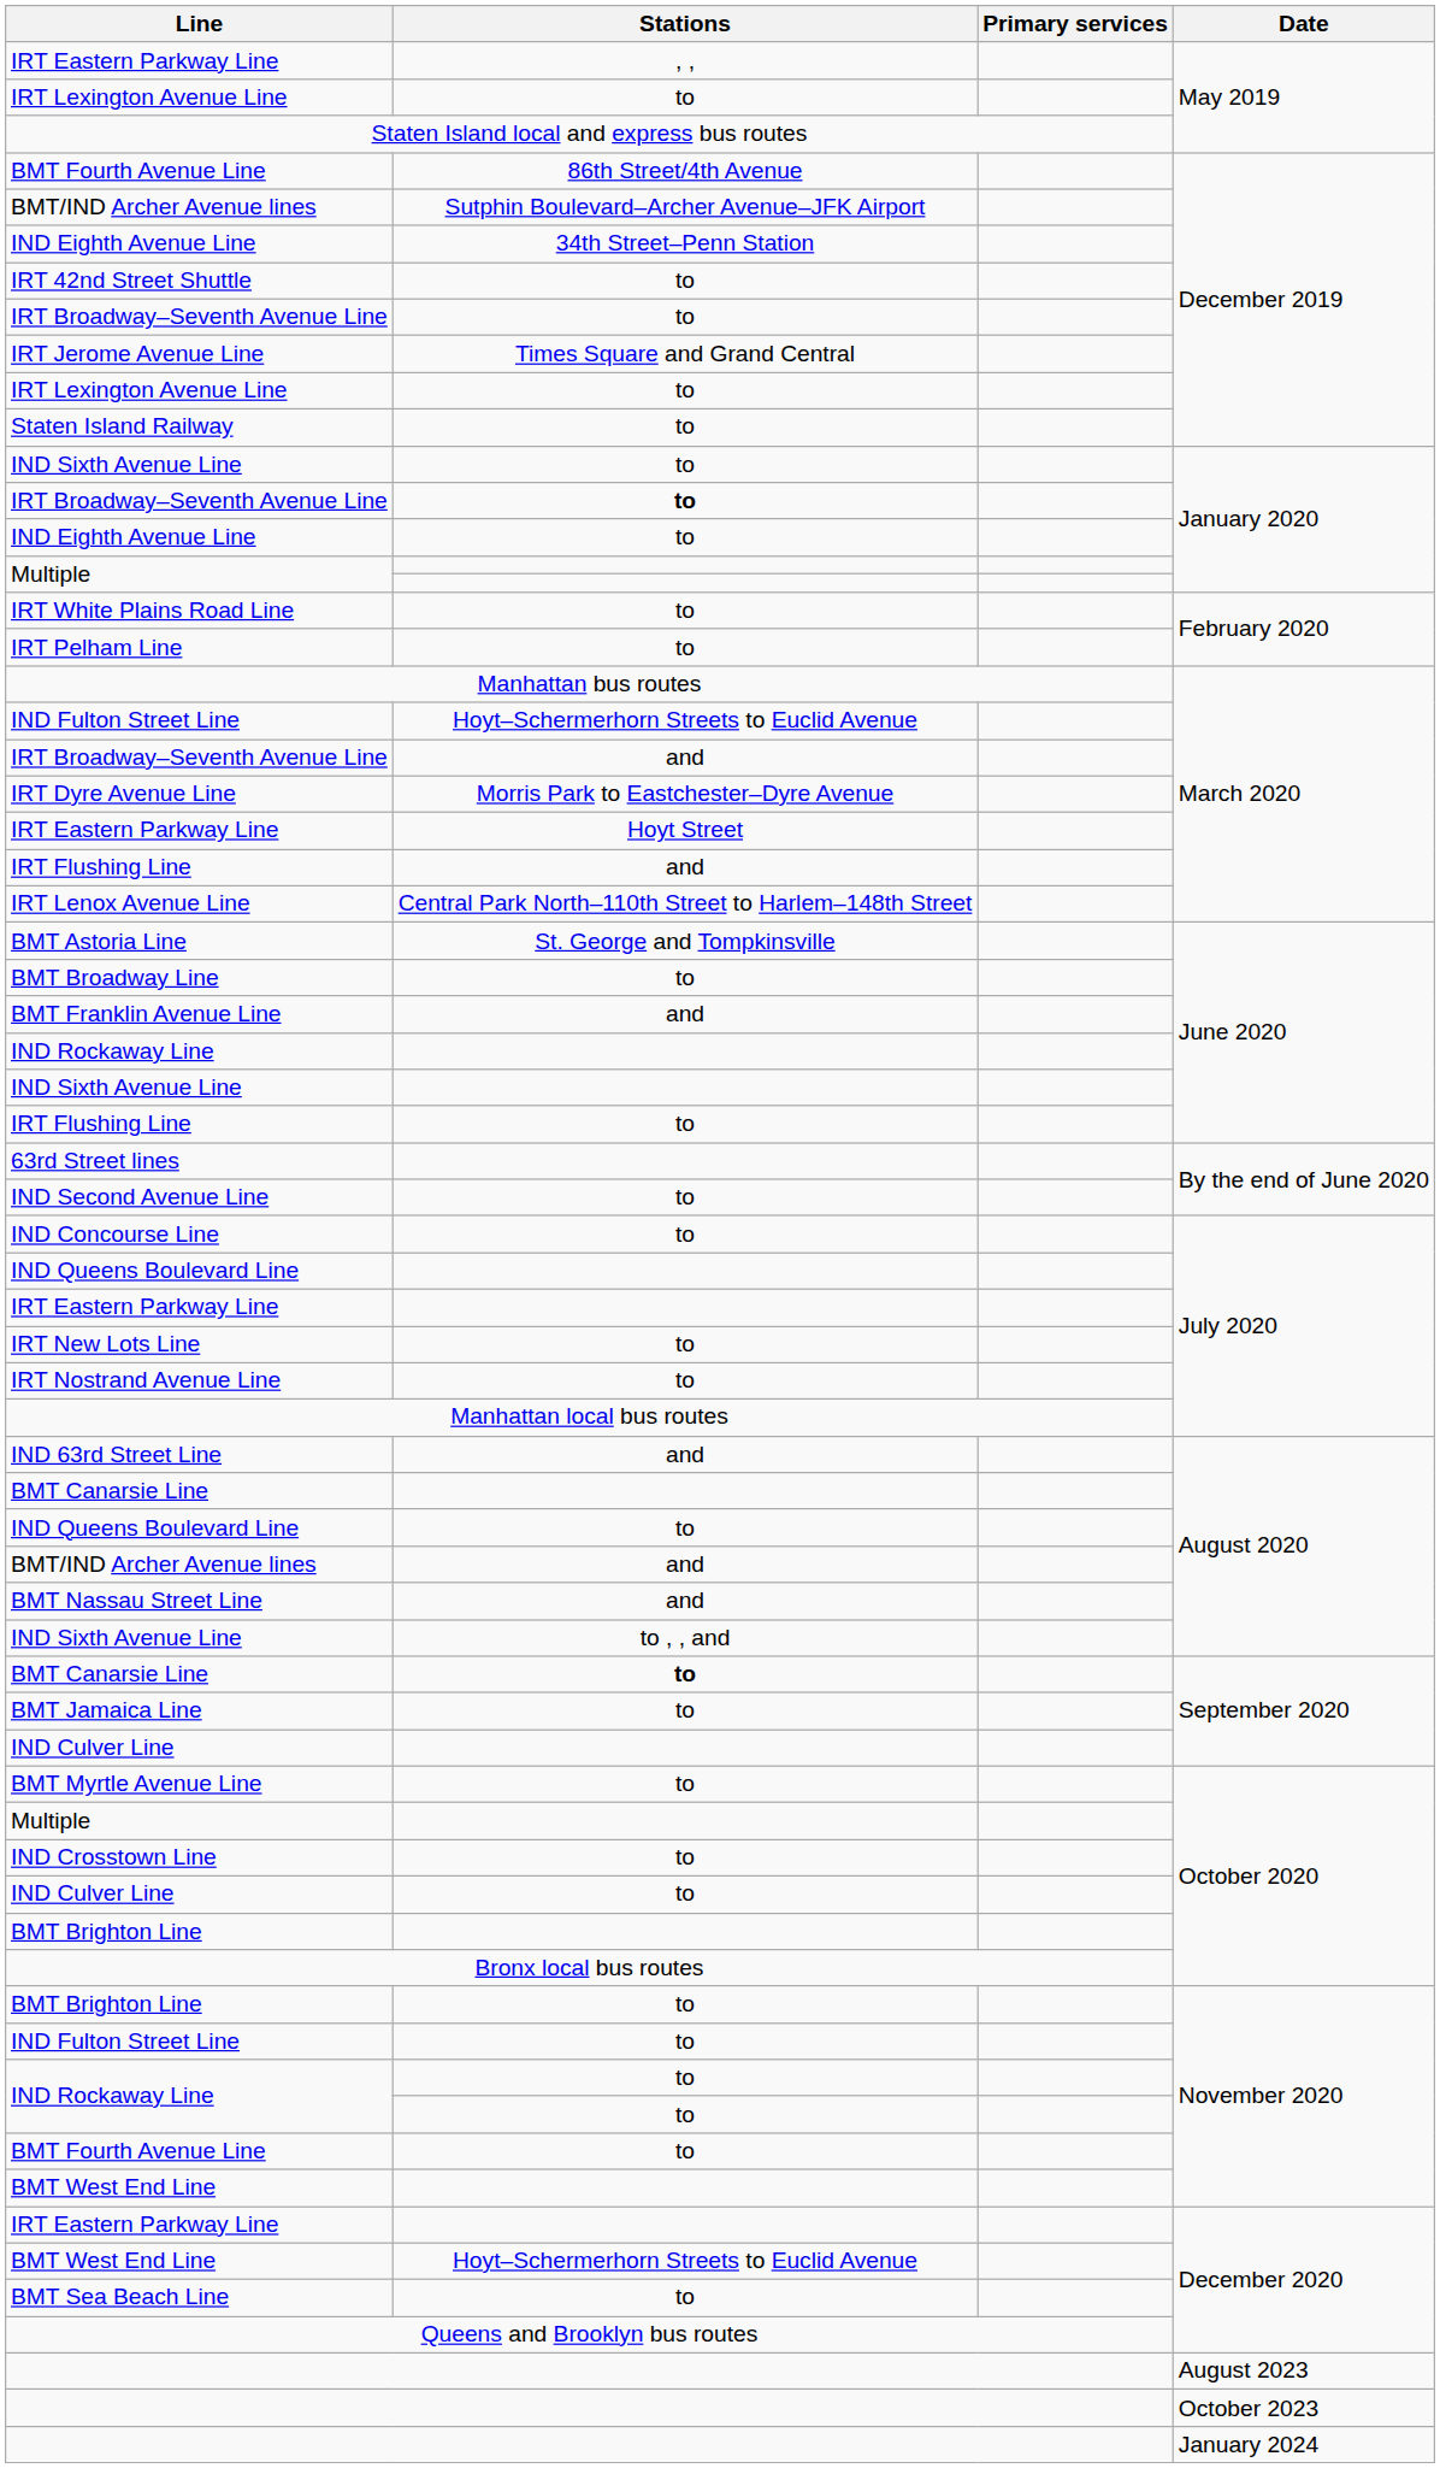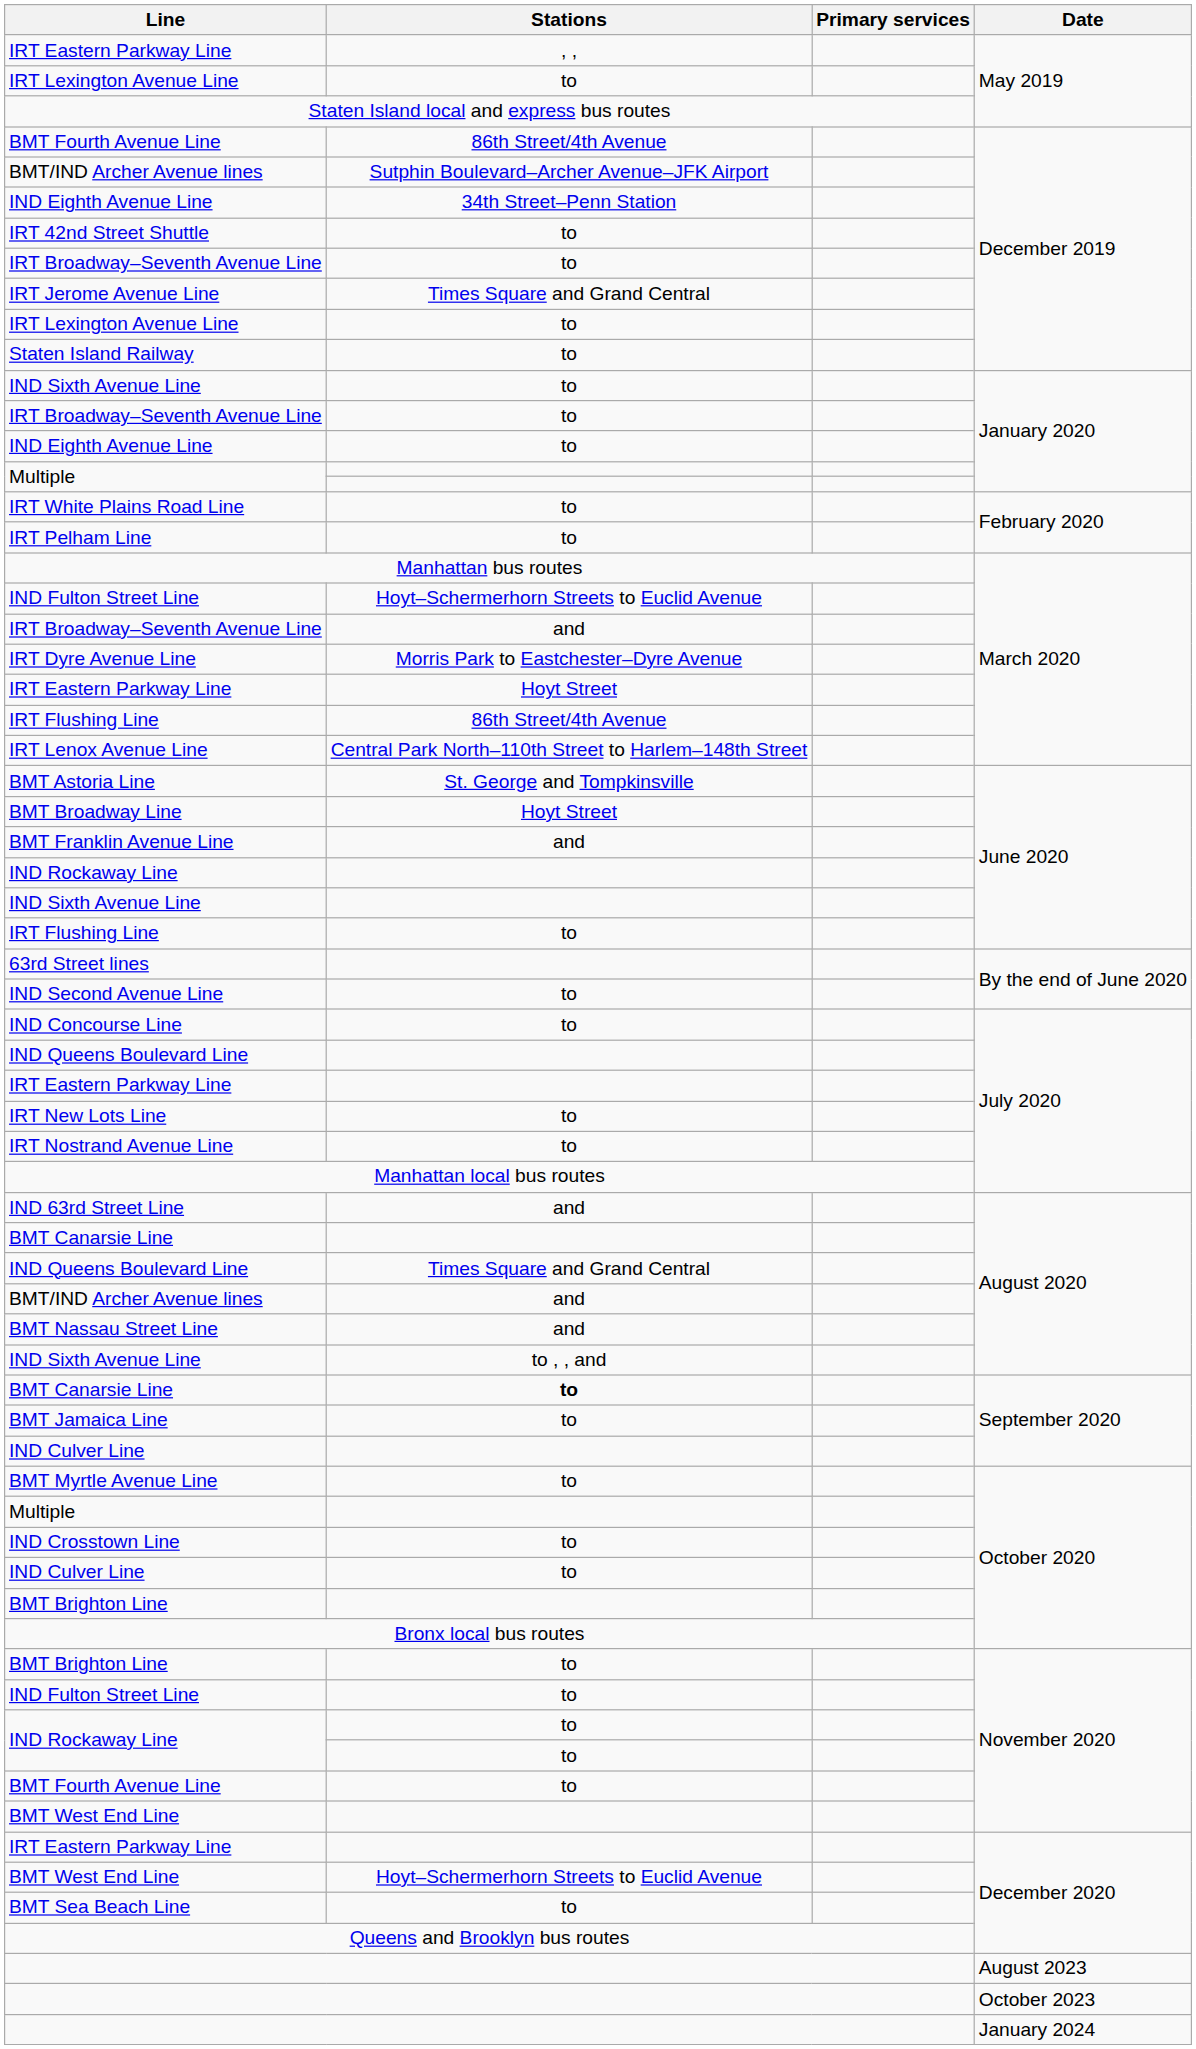IRT Broadway–Seventh Avenue Line / January 2020 | Stations: bold -> normal
IRT Flushing Line / March 2020 | Stations: and -> 86th Street/4th Avenue
BMT Broadway Line | Stations: to -> Hoyt Street
IND Queens Boulevard Line / August 2020 | Stations: to -> Times Square and Grand Central
